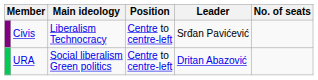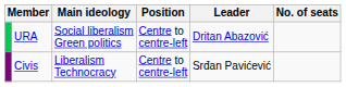rows swapped: URA <-> Civis
